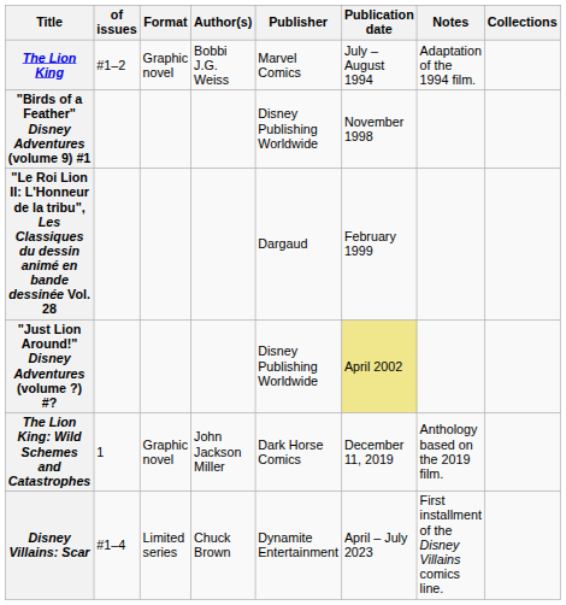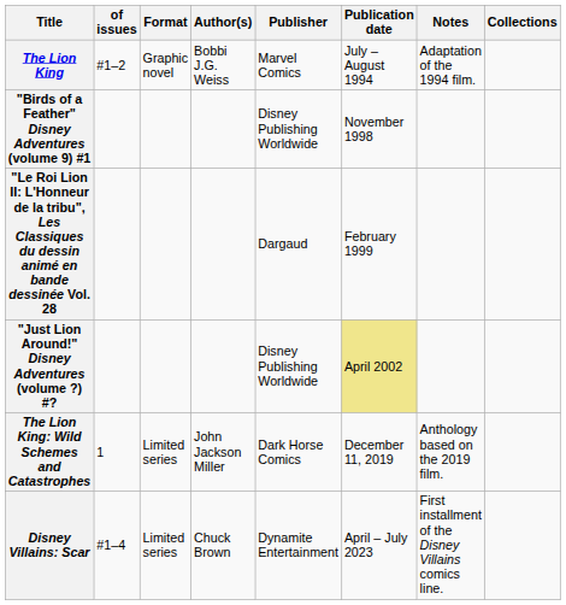The Lion King: Wild Schemes and Catastrophes | Format: Graphic novel -> Limited series
